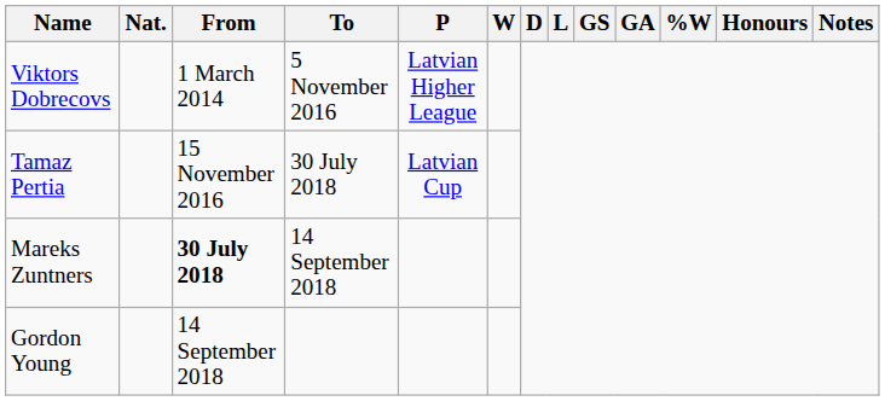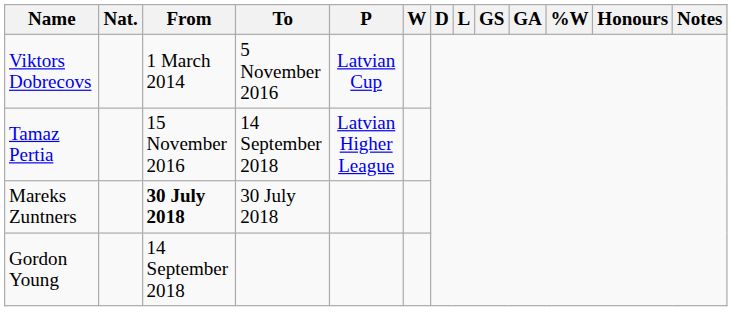Viktors Dobrecovs | P: Latvian Higher League -> Latvian Cup
Tamaz Pertia | To: 30 July 2018 -> 14 September 2018
Tamaz Pertia | P: Latvian Cup -> Latvian Higher League
Mareks Zuntners | To: 14 September 2018 -> 30 July 2018
